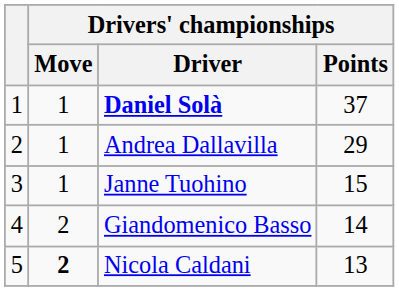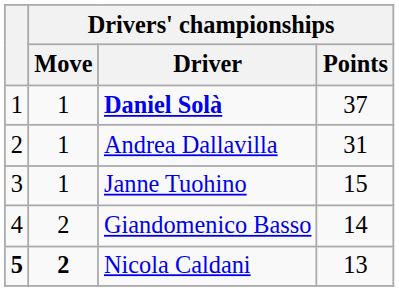Andrea Dallavilla | Drivers' championships / Points: 29 -> 31
Nicola Caldani | column 1: normal -> bold
